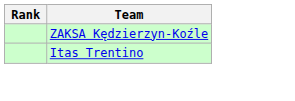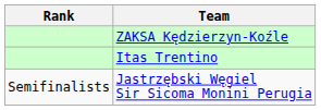+ row: Semifinalists | Jastrzębski Węgiel Sir Sicoma Monini Perugia
